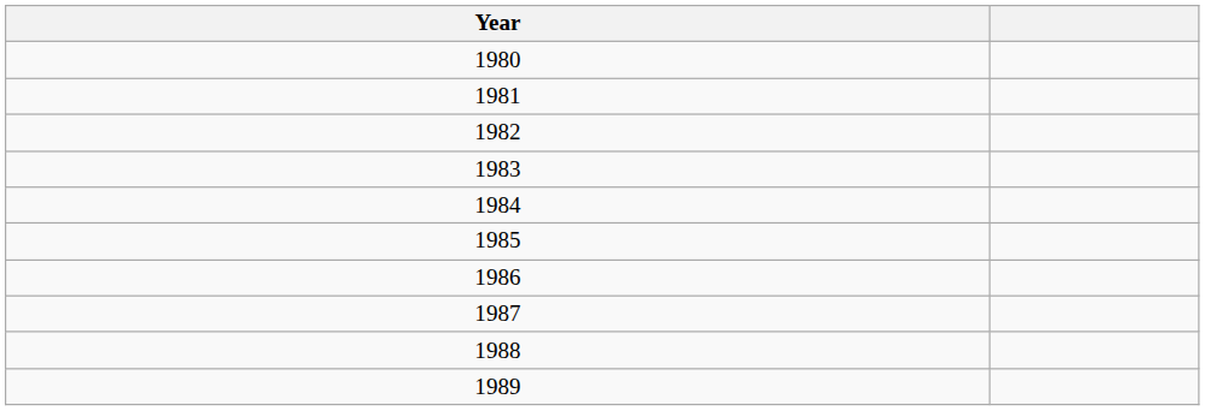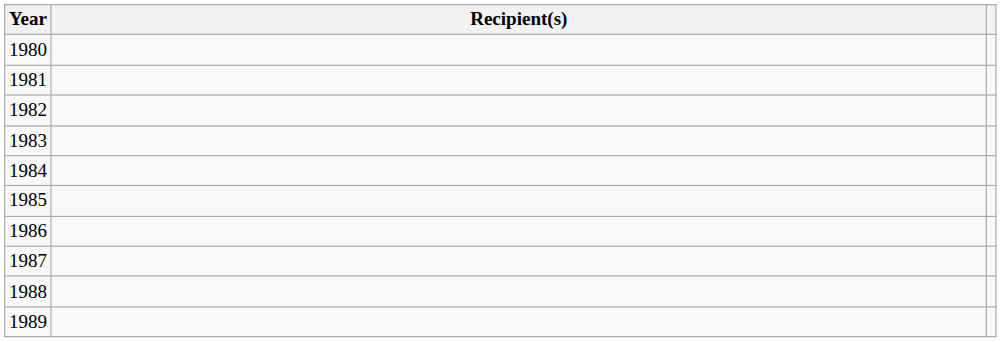+ column: Recipient(s)
